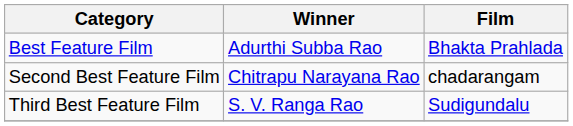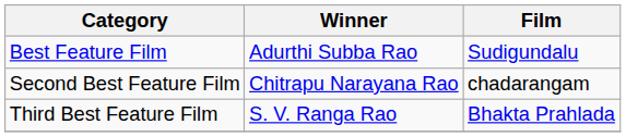Best Feature Film | Film: Bhakta Prahlada -> Sudigundalu
Third Best Feature Film | Film: Sudigundalu -> Bhakta Prahlada
